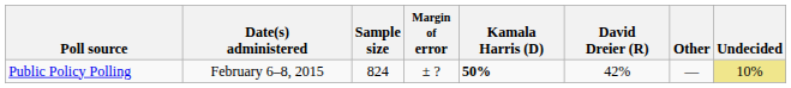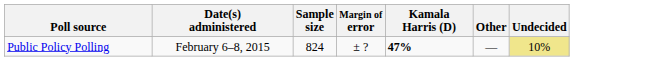- column: David Dreier (R) | 42%
Public Policy Polling | Kamala Harris (D): 50% -> 47%
